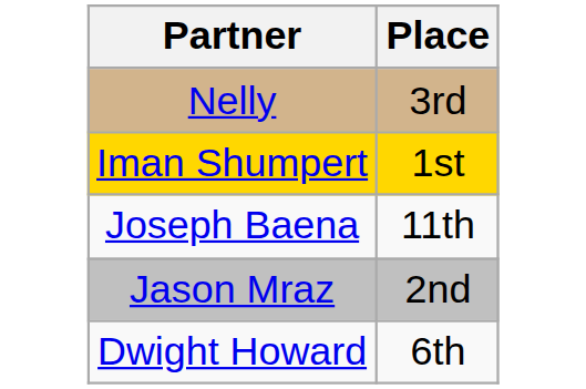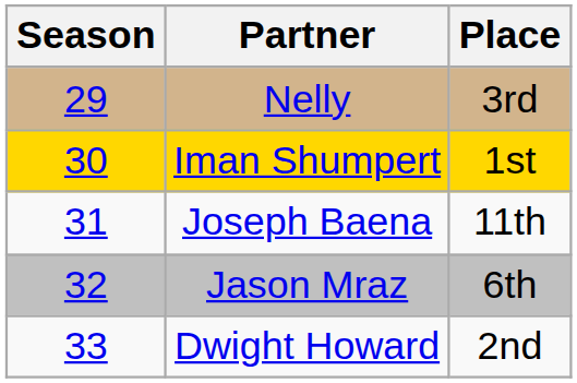+ column: Season | 29 | 30 | 31 | 32 | 33
Jason Mraz | Place: 2nd -> 6th
Dwight Howard | Place: 6th -> 2nd
